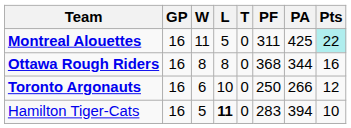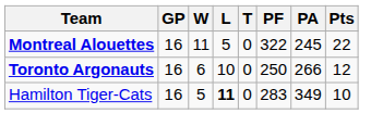Montreal Alouettes | PF: 311 -> 322
Montreal Alouettes | PA: 425 -> 245
Montreal Alouettes | Pts: paleturquoise background -> no background
- row: Ottawa Rough Riders | 16 | 8 | 8 | 0 | 368 | 344 | 16
Hamilton Tiger-Cats | PA: 394 -> 349
